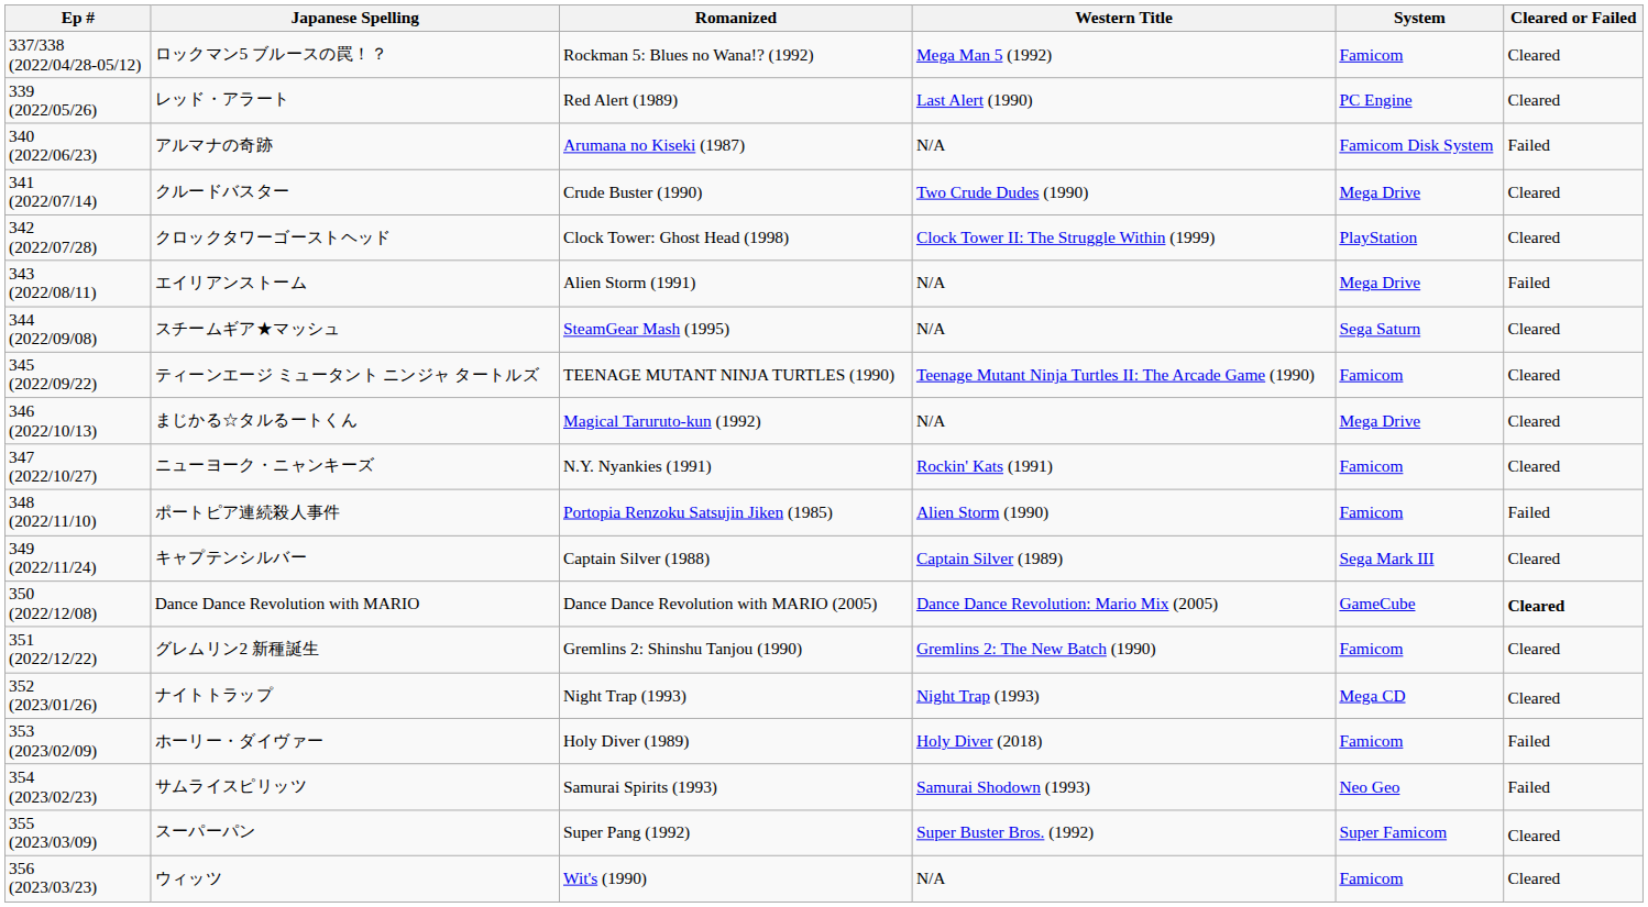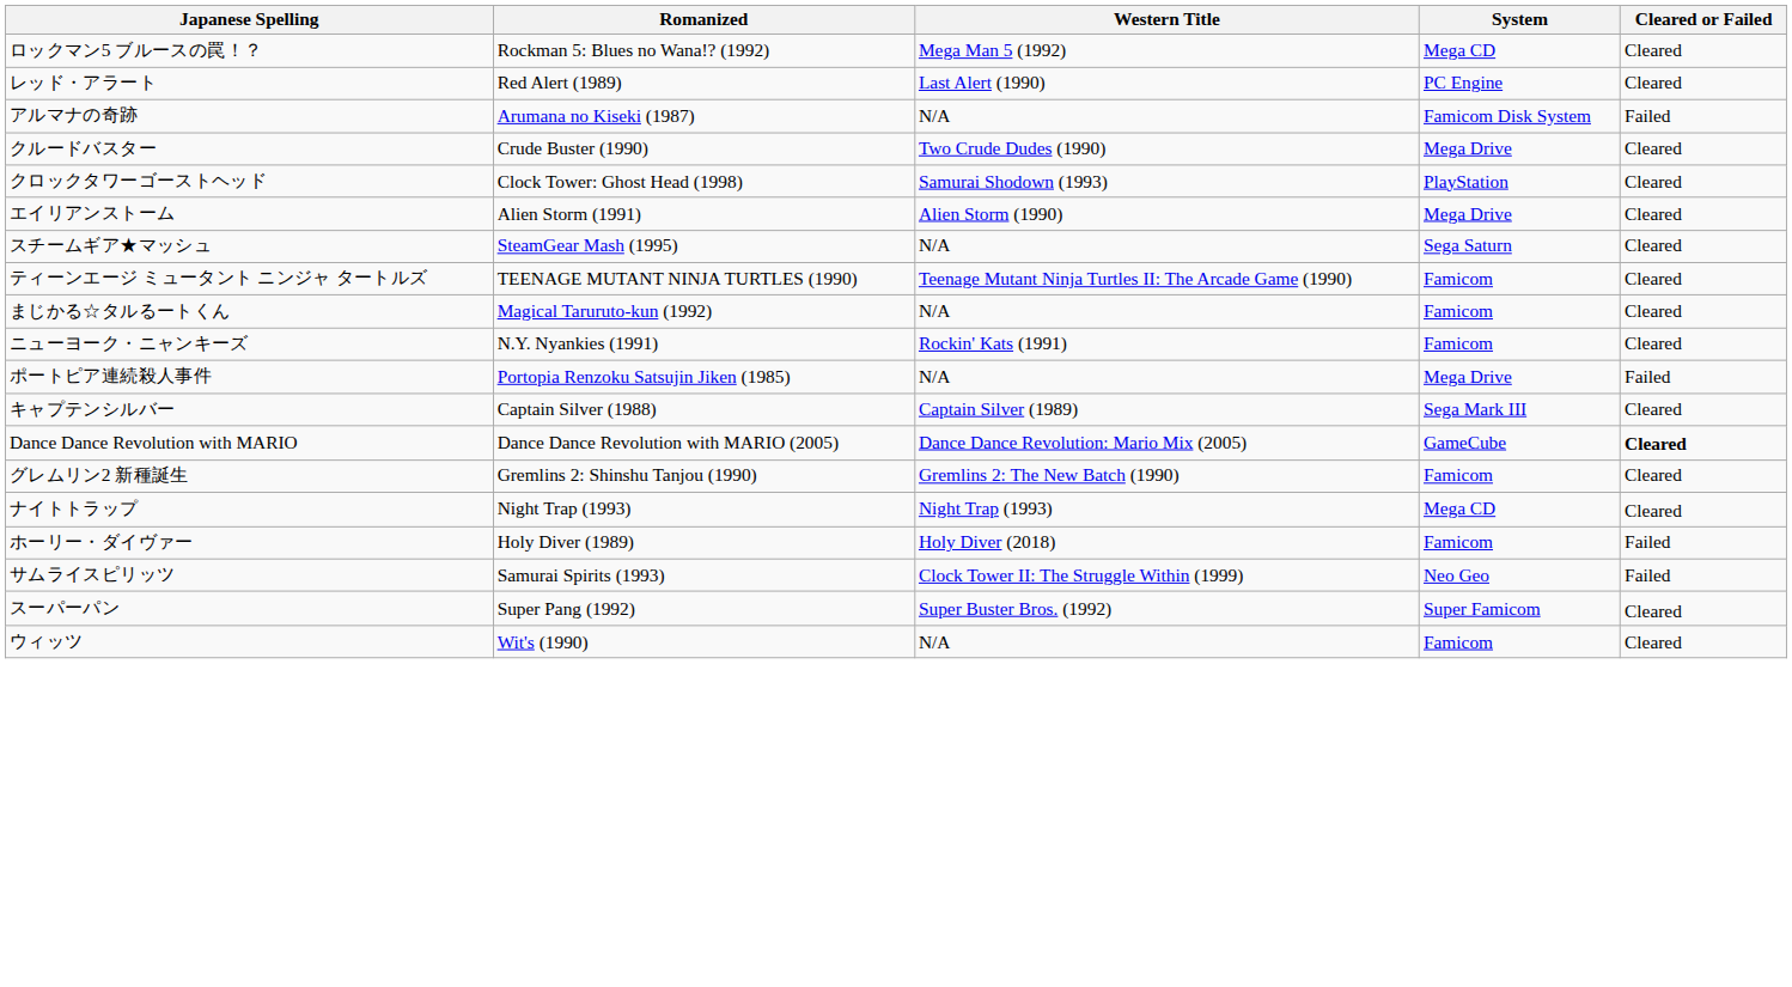- column: Ep # | 337/338 (2022/04/28-05/12) | 339 (2022/05/26) | 340 (2022/06/23) | 341 (2022/07/14) | 342 (2022/07/28) | 343 (2022/08/11) | 344 (2022/09/08) | 345 (2022/09/22) | 346 (2022/10/13) | 347 (2022/10/27) | 348 (2022/11/10) | 349 (2022/11/24) | 350 (2022/12/08) | 351 (2022/12/22) | 352 (2023/01/26) | 353 (2023/02/09) | 354 (2023/02/23) | 355 (2023/03/09) | 356 (2023/03/23)
ロックマン5 ブルースの罠！？ | System: Famicom -> Mega CD
クロックタワーゴーストヘッド | Western Title: Clock Tower II: The Struggle Within (1999) -> Samurai Shodown (1993)
エイリアンストーム | Western Title: N/A -> Alien Storm (1990)
エイリアンストーム | Cleared or Failed: Failed -> Cleared
まじかる☆タルるートくん | System: Mega Drive -> Famicom
ポートピア連続殺人事件 | Western Title: Alien Storm (1990) -> N/A
ポートピア連続殺人事件 | System: Famicom -> Mega Drive
サムライスピリッツ | Western Title: Samurai Shodown (1993) -> Clock Tower II: The Struggle Within (1999)
